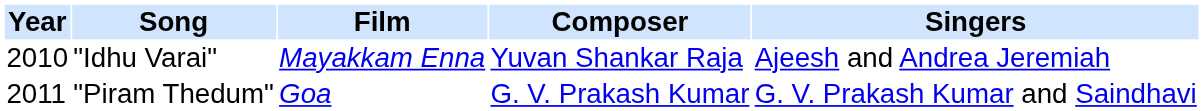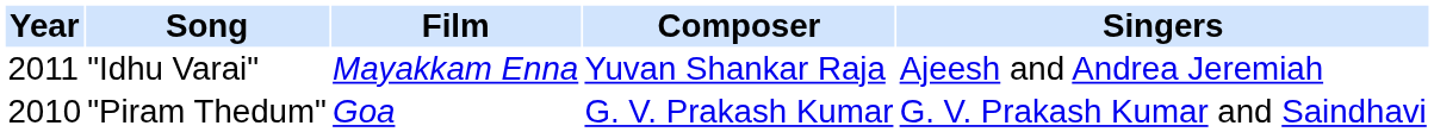"Idhu Varai" | Year: 2010 -> 2011
"Piram Thedum" | Year: 2011 -> 2010
